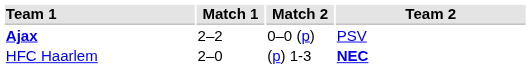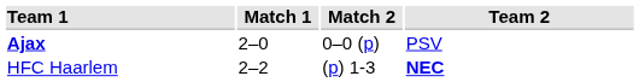Ajax | Match 1: 2–2 -> 2–0
HFC Haarlem | Match 1: 2–0 -> 2–2
